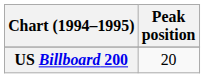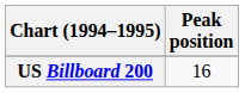US Billboard 200 | Peak position: 20 -> 16
